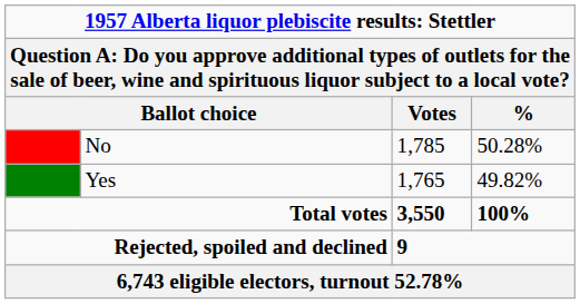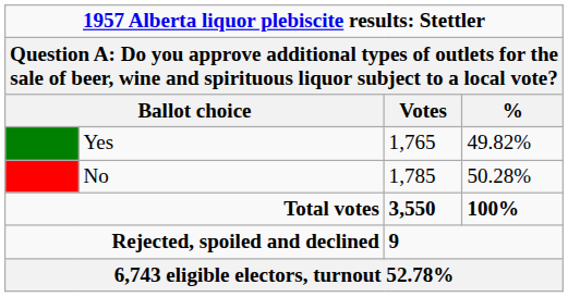rows swapped: No <-> Yes
